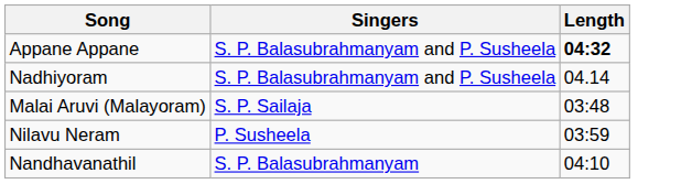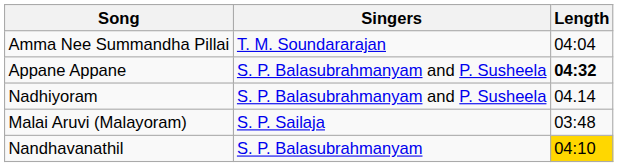+ row: Amma Nee Summandha Pillai | T. M. Soundararajan | 04:04
- row: Nilavu Neram | P. Susheela | 03:59
Nandhavanathil | Length: no background -> gold background
